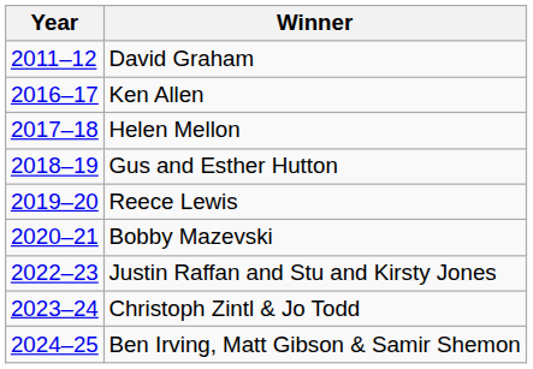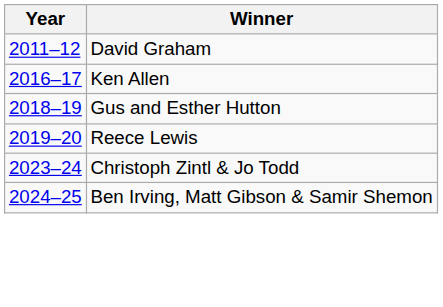- row: 2017–18 | Helen Mellon
- row: 2020–21 | Bobby Mazevski
- row: 2022–23 | Justin Raffan and Stu and Kirsty Jones
